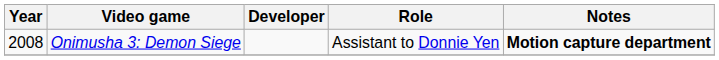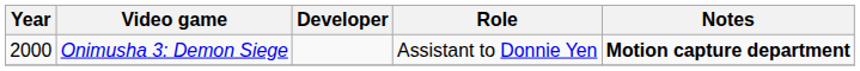Onimusha 3: Demon Siege | Year: 2008 -> 2000
